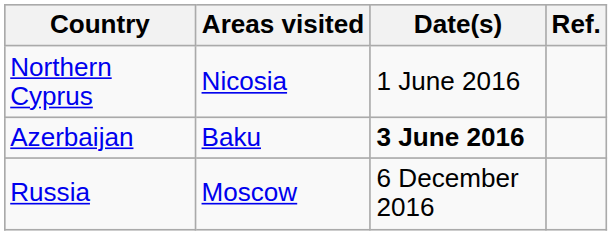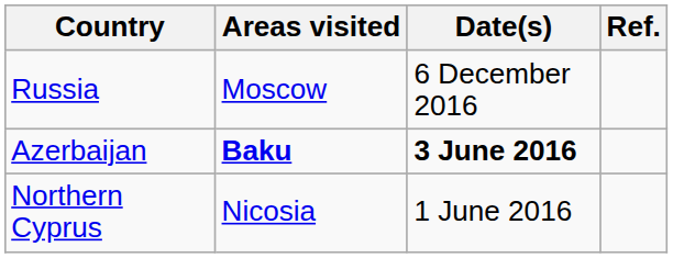rows swapped: Northern Cyprus <-> Russia
Azerbaijan | Areas visited: normal -> bold
